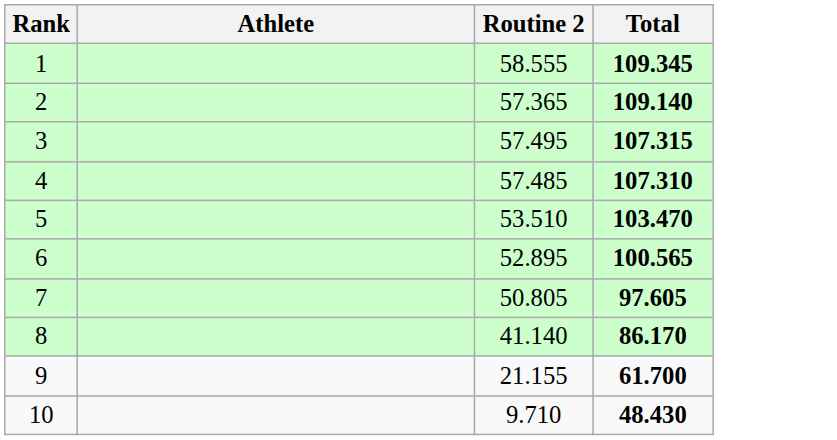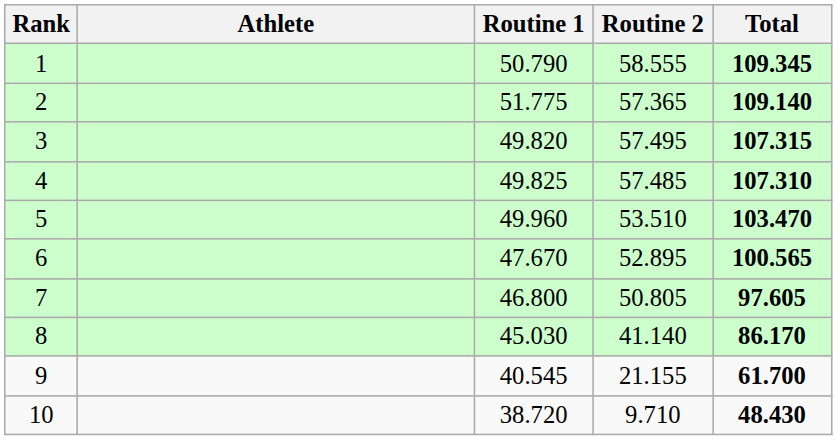+ column: Routine 1 | 50.790 | 51.775 | 49.820 | 49.825 | 49.960 | 47.670 | 46.800 | 45.030 | 40.545 | 38.720
